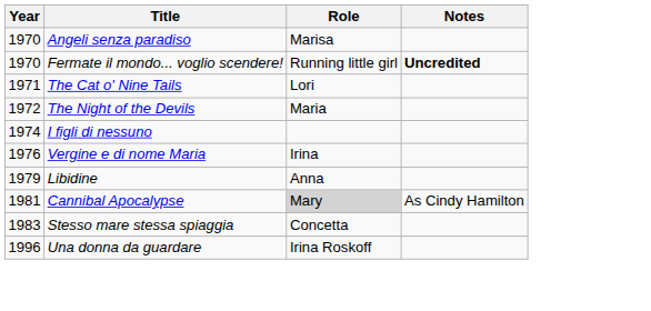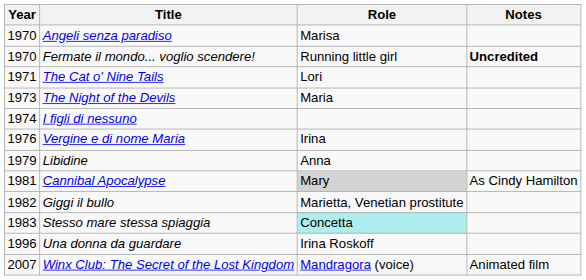The Night of the Devils | Year: 1972 -> 1973
+ row: 1982 | Giggi il bullo | Marietta, Venetian prostitute
Stesso mare stessa spiaggia | Role: no background -> paleturquoise background
+ row: 2007 | Winx Club: The Secret of the Lost Kingdom | Mandragora (voice) | Animated film
